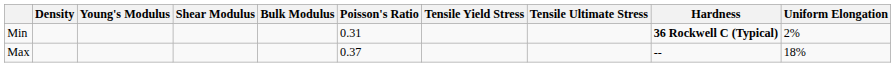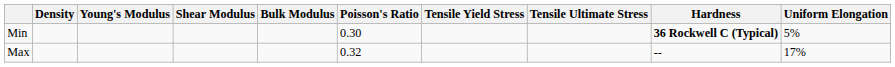Min | Poisson's Ratio: 0.31 -> 0.30
Min | Uniform Elongation: 2% -> 5%
Max | Poisson's Ratio: 0.37 -> 0.32
Max | Uniform Elongation: 18% -> 17%
